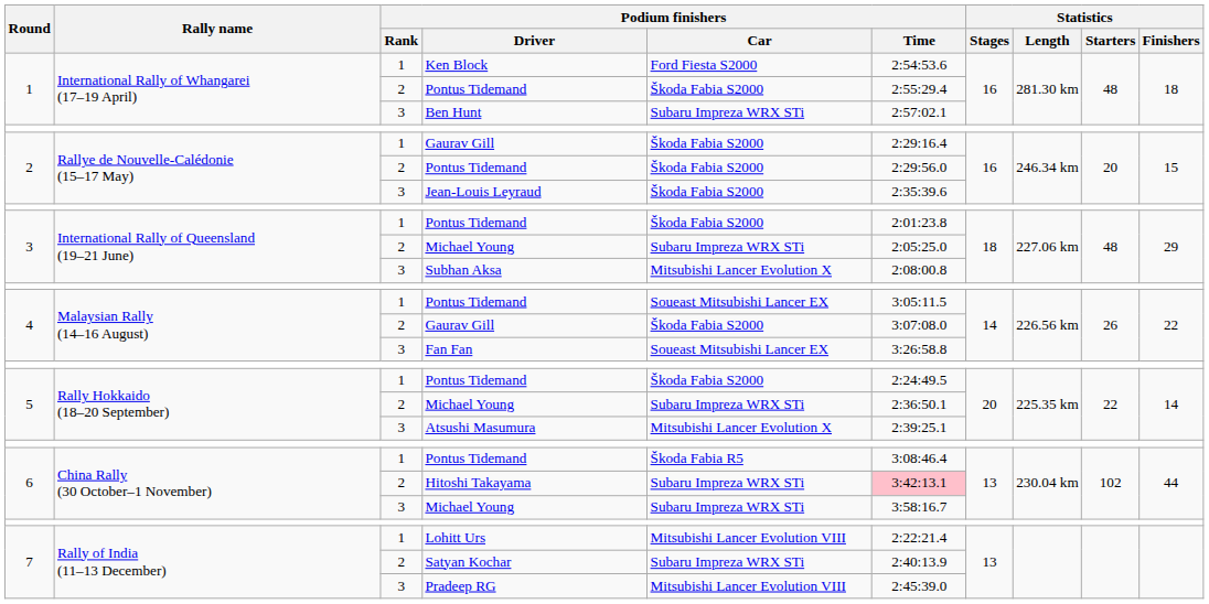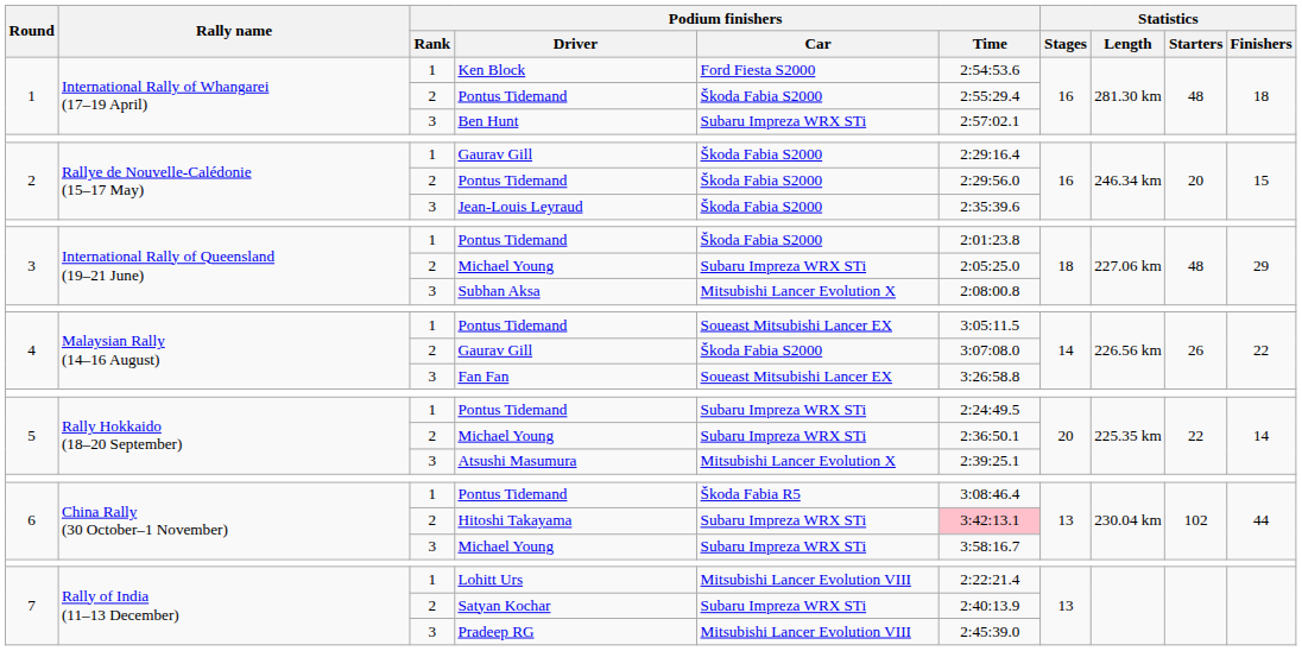5 / Pontus Tidemand | Podium finishers / Car: Škoda Fabia S2000 -> Subaru Impreza WRX STi
